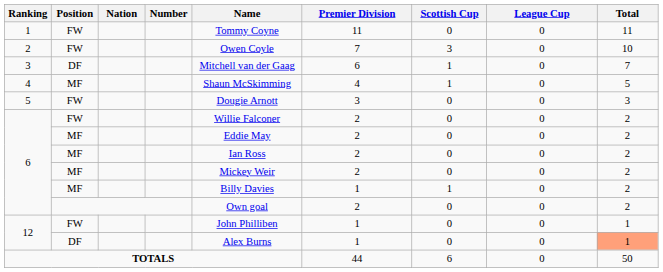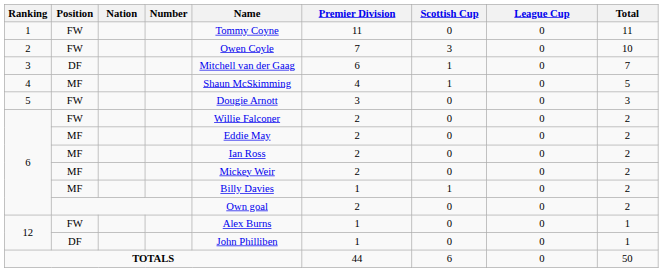12 / FW | Name: John Philliben -> Alex Burns
12 / DF | Name: Alex Burns -> John Philliben
12 / DF | Total: lightsalmon background -> no background
